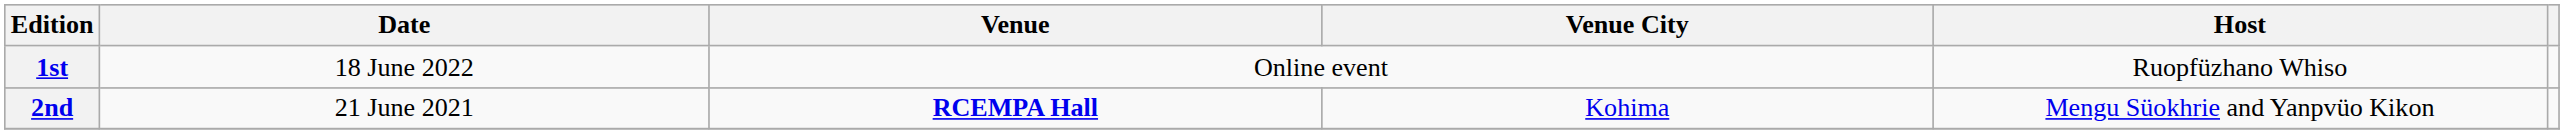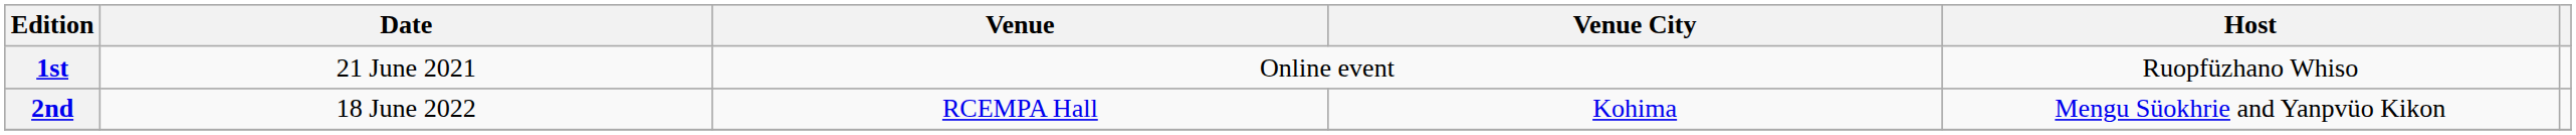1st | Date: 18 June 2022 -> 21 June 2021
2nd | Date: 21 June 2021 -> 18 June 2022
2nd | Venue: bold -> normal
